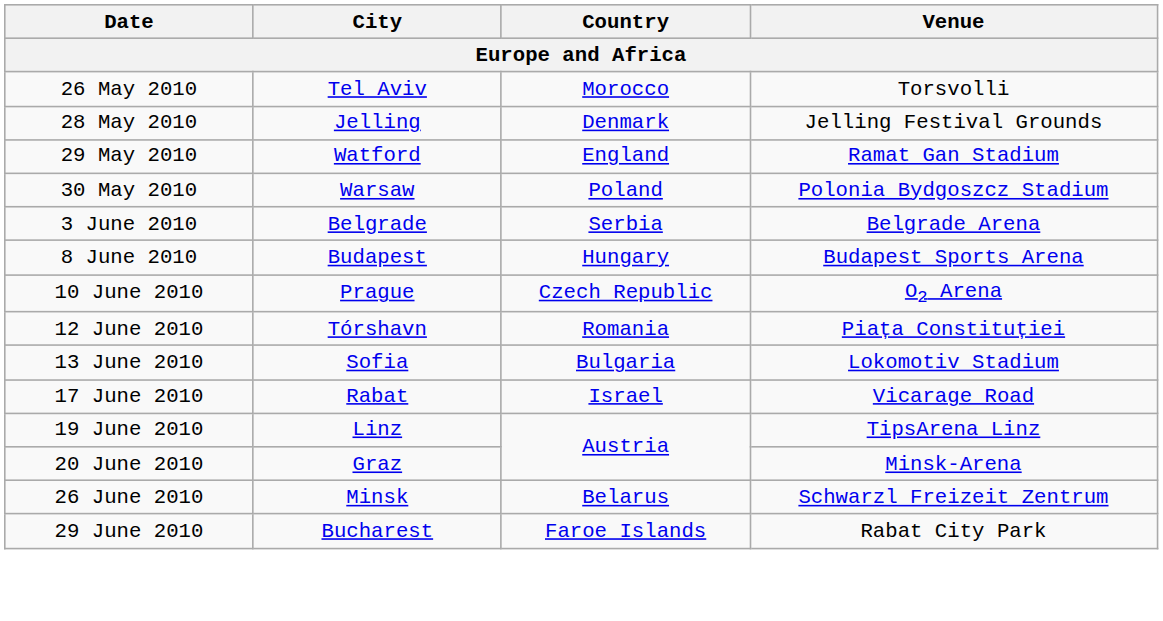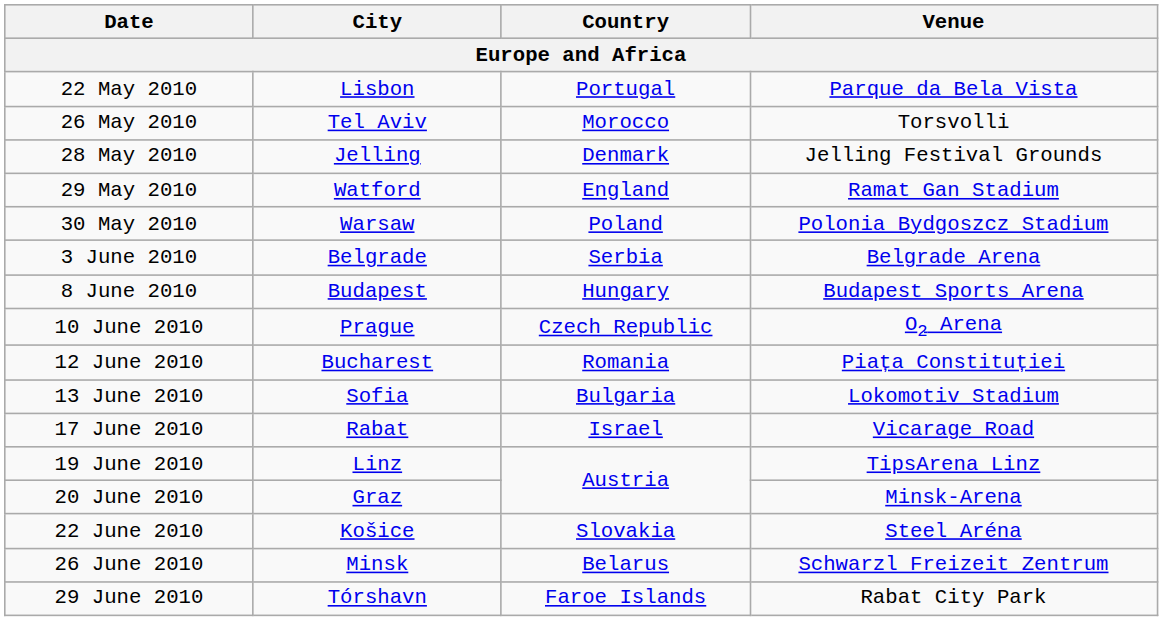+ row: 22 May 2010 | Lisbon | Portugal | Parque da Bela Vista
12 June 2010 | City: Tórshavn -> Bucharest
+ row: 22 June 2010 | Košice | Slovakia | Steel Aréna
29 June 2010 | City: Bucharest -> Tórshavn
